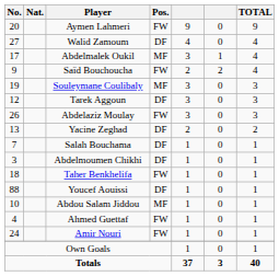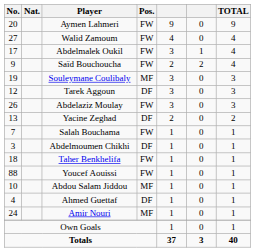Walid Zamoum | Pos.: DF -> FW
Abdelmalek Oukil | Pos.: MF -> FW
Salah Bouchama | Pos.: DF -> FW
Youcef Aouissi | Pos.: DF -> FW
Ahmed Guettaf | Pos.: FW -> DF
Amir Nouri | Pos.: FW -> MF
